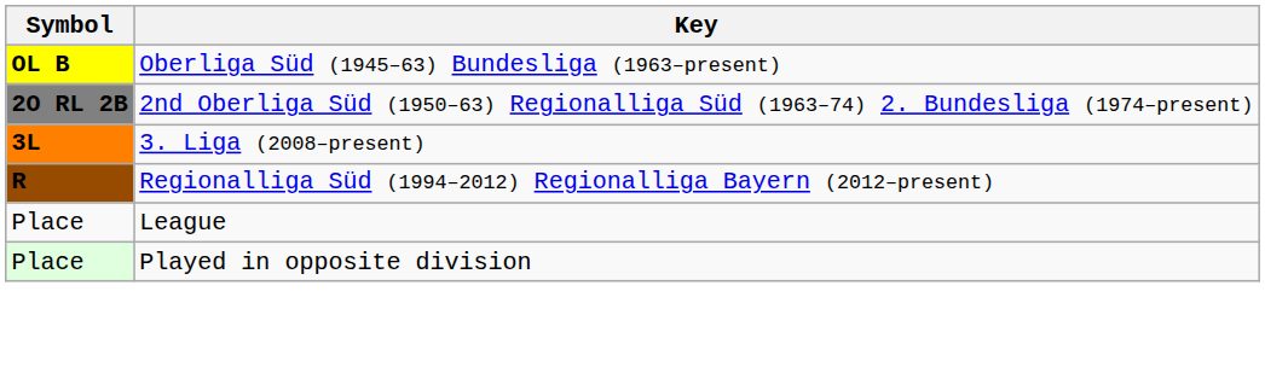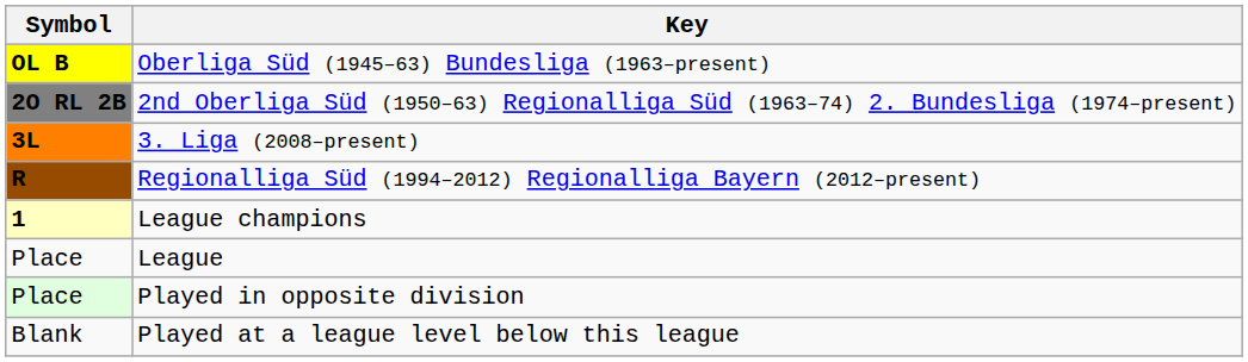+ row: 1 | League champions
+ row: Blank | Played at a league level below this league
